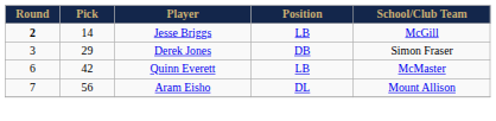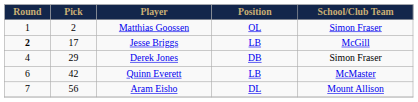+ row: 1 | 2 | Matthias Goossen | OL | Simon Fraser
Jesse Briggs | Pick: 14 -> 17
Derek Jones | Round: 3 -> 4
